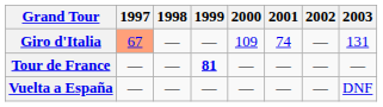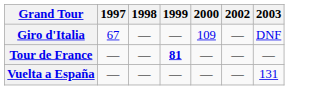- column: 2001 | 74 | — | —
Giro d'Italia | 1997: lightsalmon background -> no background
Giro d'Italia | 2003: 131 -> DNF
Vuelta a España | 2003: DNF -> 131
